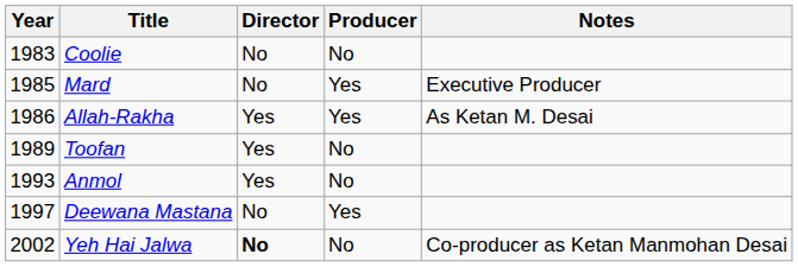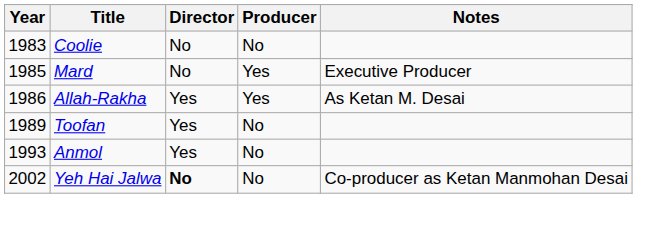- row: 1997 | Deewana Mastana | No | Yes
